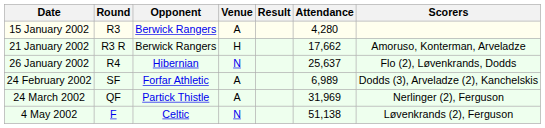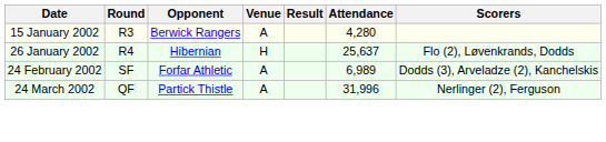- row: 21 January 2002 | R3 R | Berwick Rangers | H | 17,662 | Amoruso, Konterman, Arveladze
26 January 2002 | Venue: N -> H
24 March 2002 | Attendance: 31,969 -> 31,996
- row: 4 May 2002 | F | Celtic | N | 51,138 | Løvenkrands (2), Ferguson
